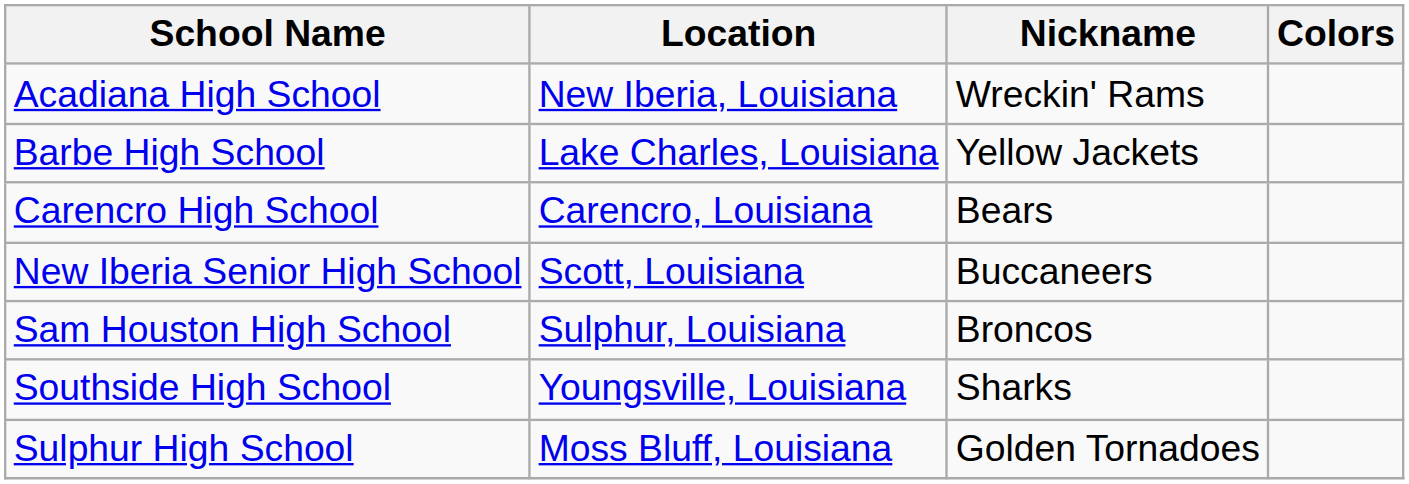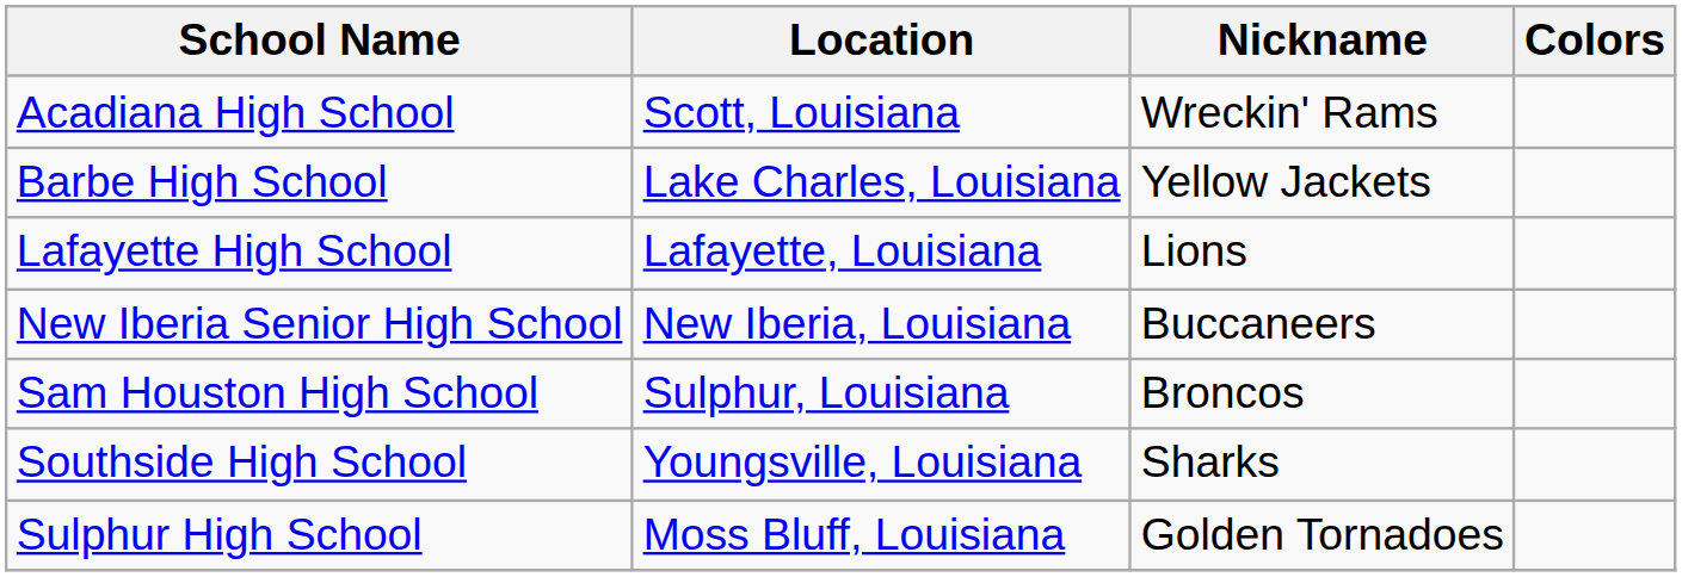Acadiana High School | Location: New Iberia, Louisiana -> Scott, Louisiana
- row: Carencro High School | Carencro, Louisiana | Bears
+ row: Lafayette High School | Lafayette, Louisiana | Lions
New Iberia Senior High School | Location: Scott, Louisiana -> New Iberia, Louisiana
